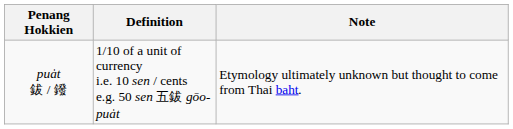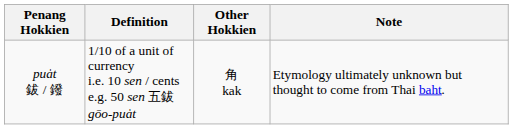+ column: Other Hokkien | 角 kak
